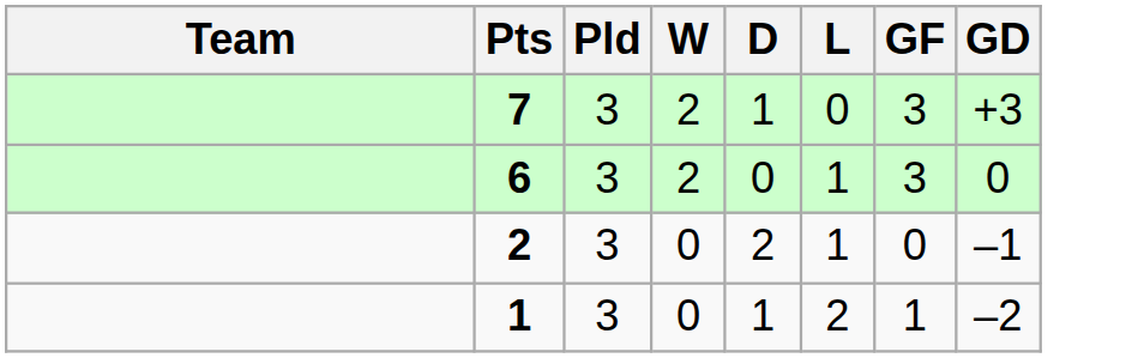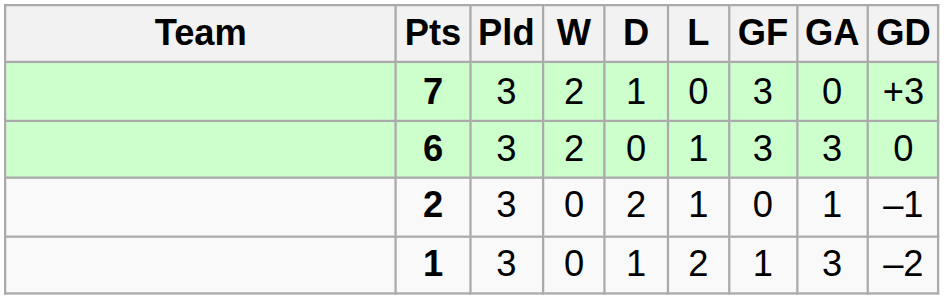+ column: GA | 0 | 3 | 1 | 3
